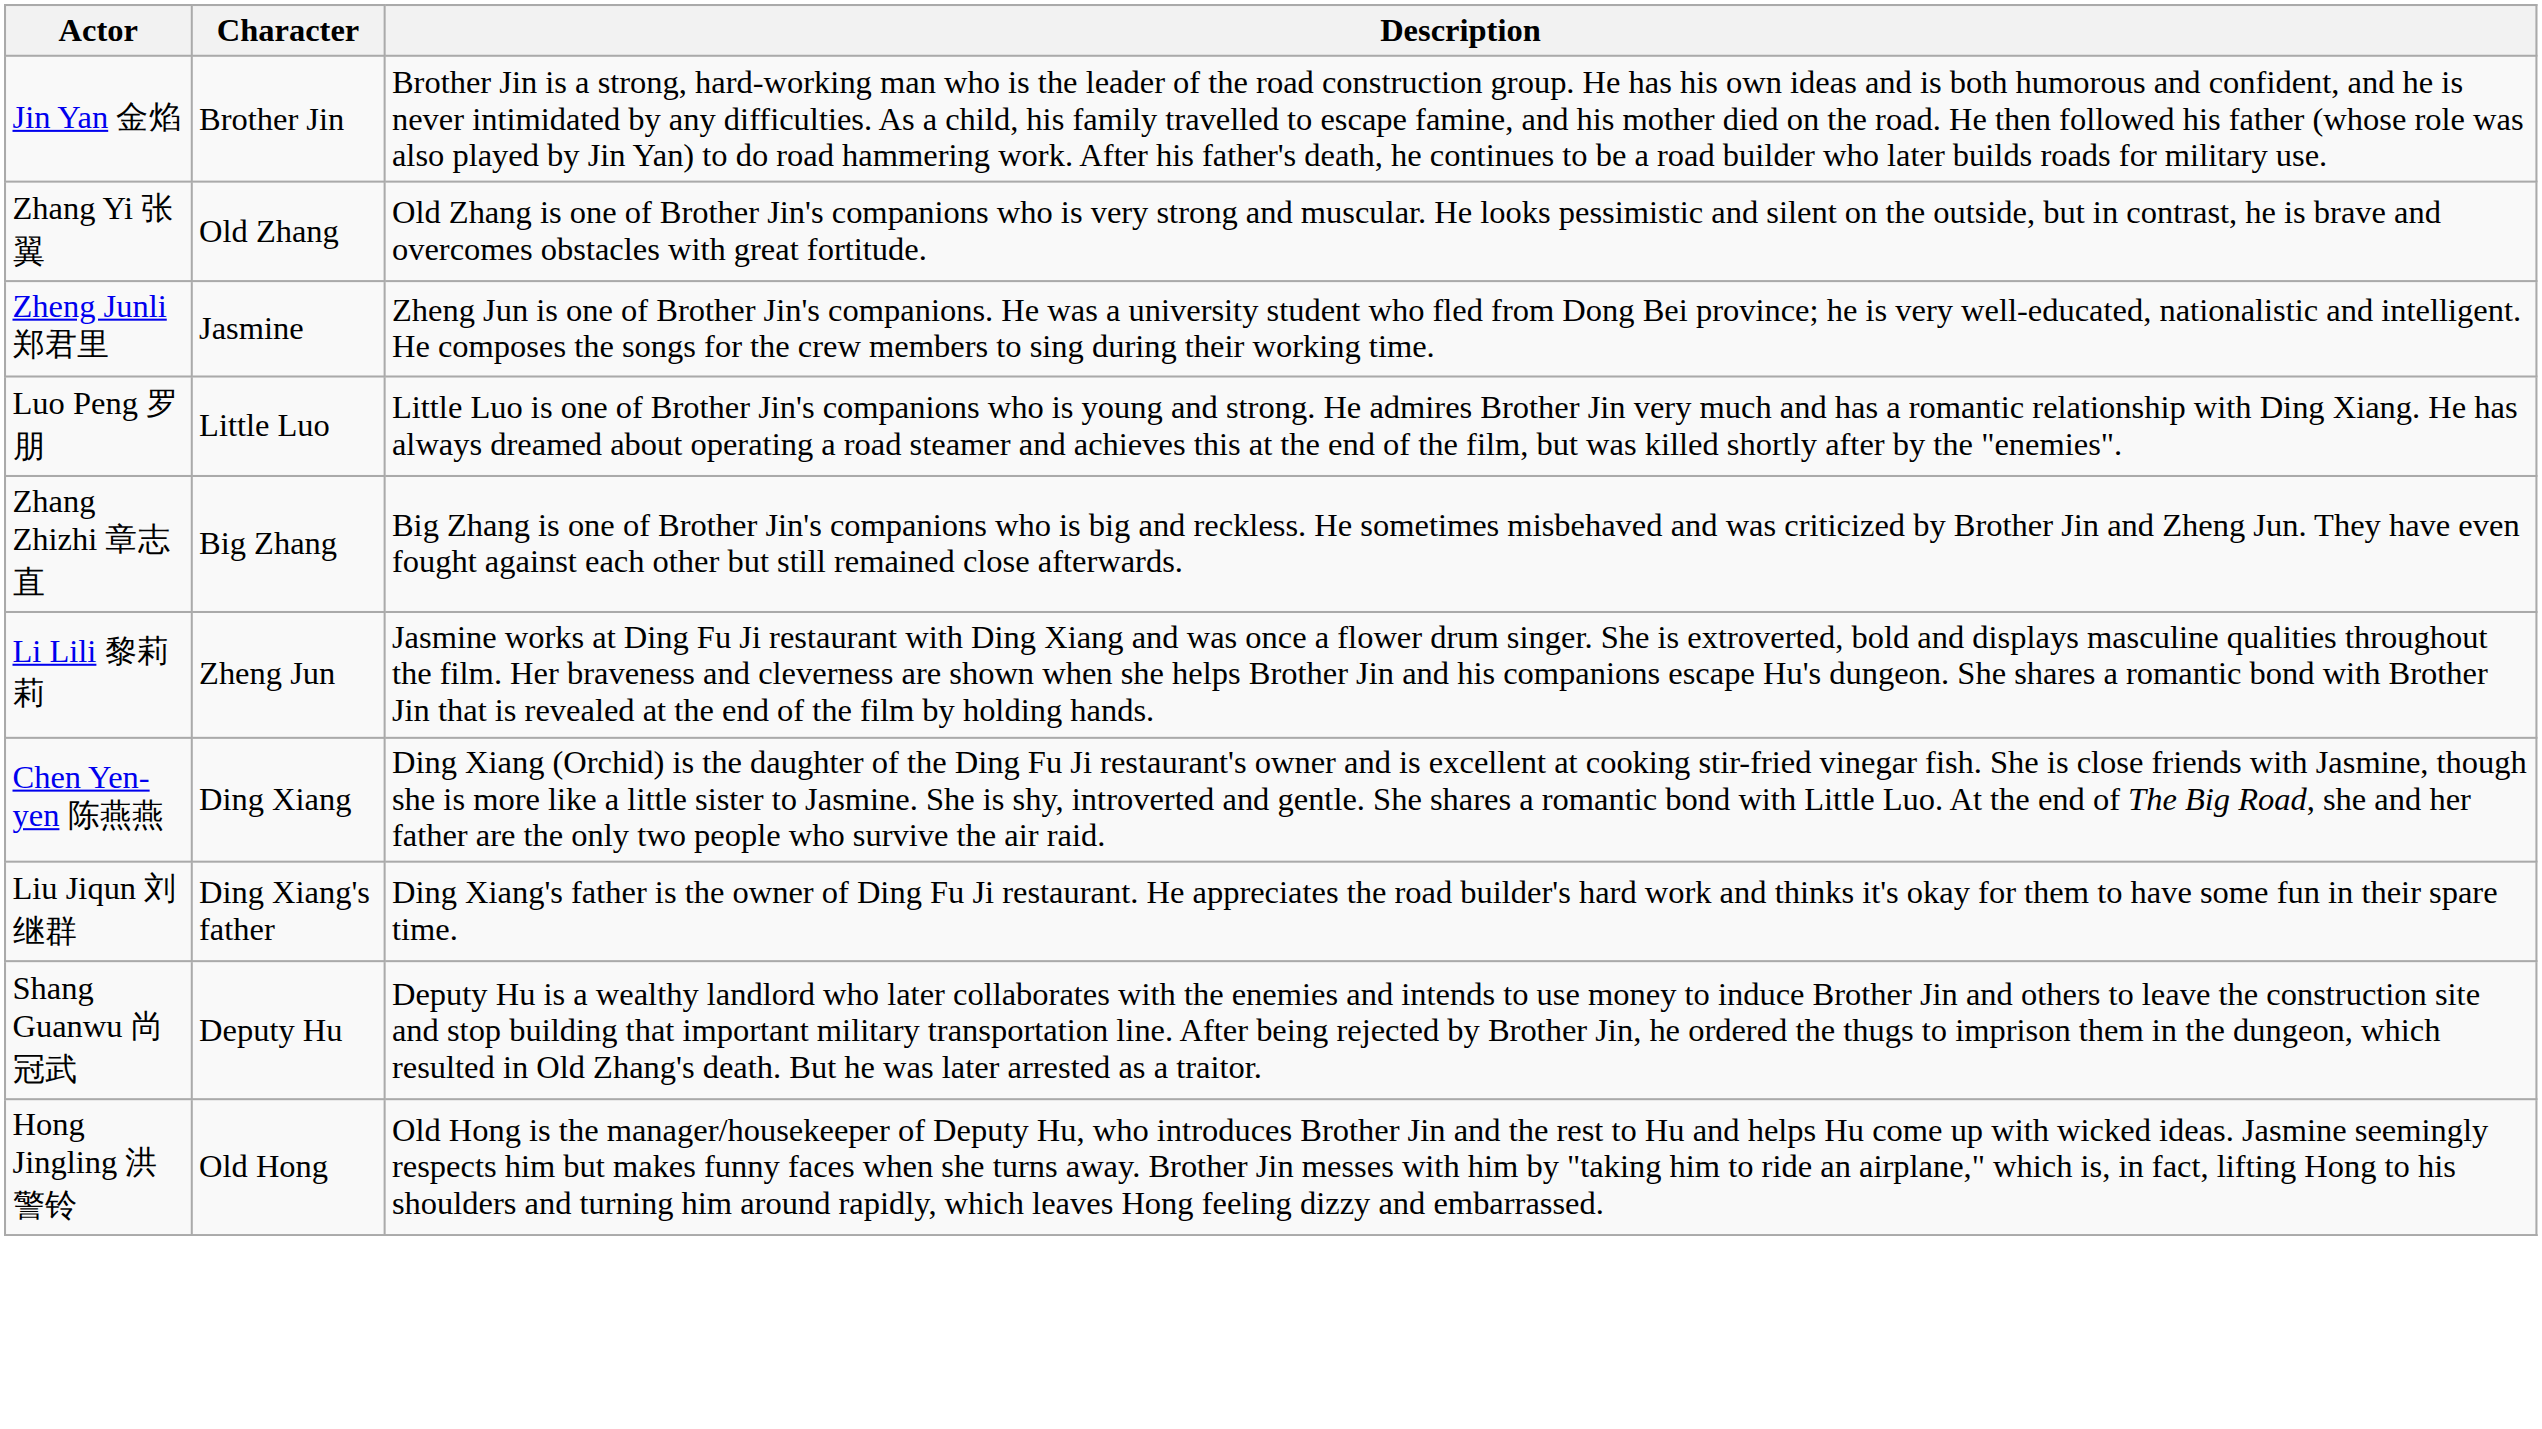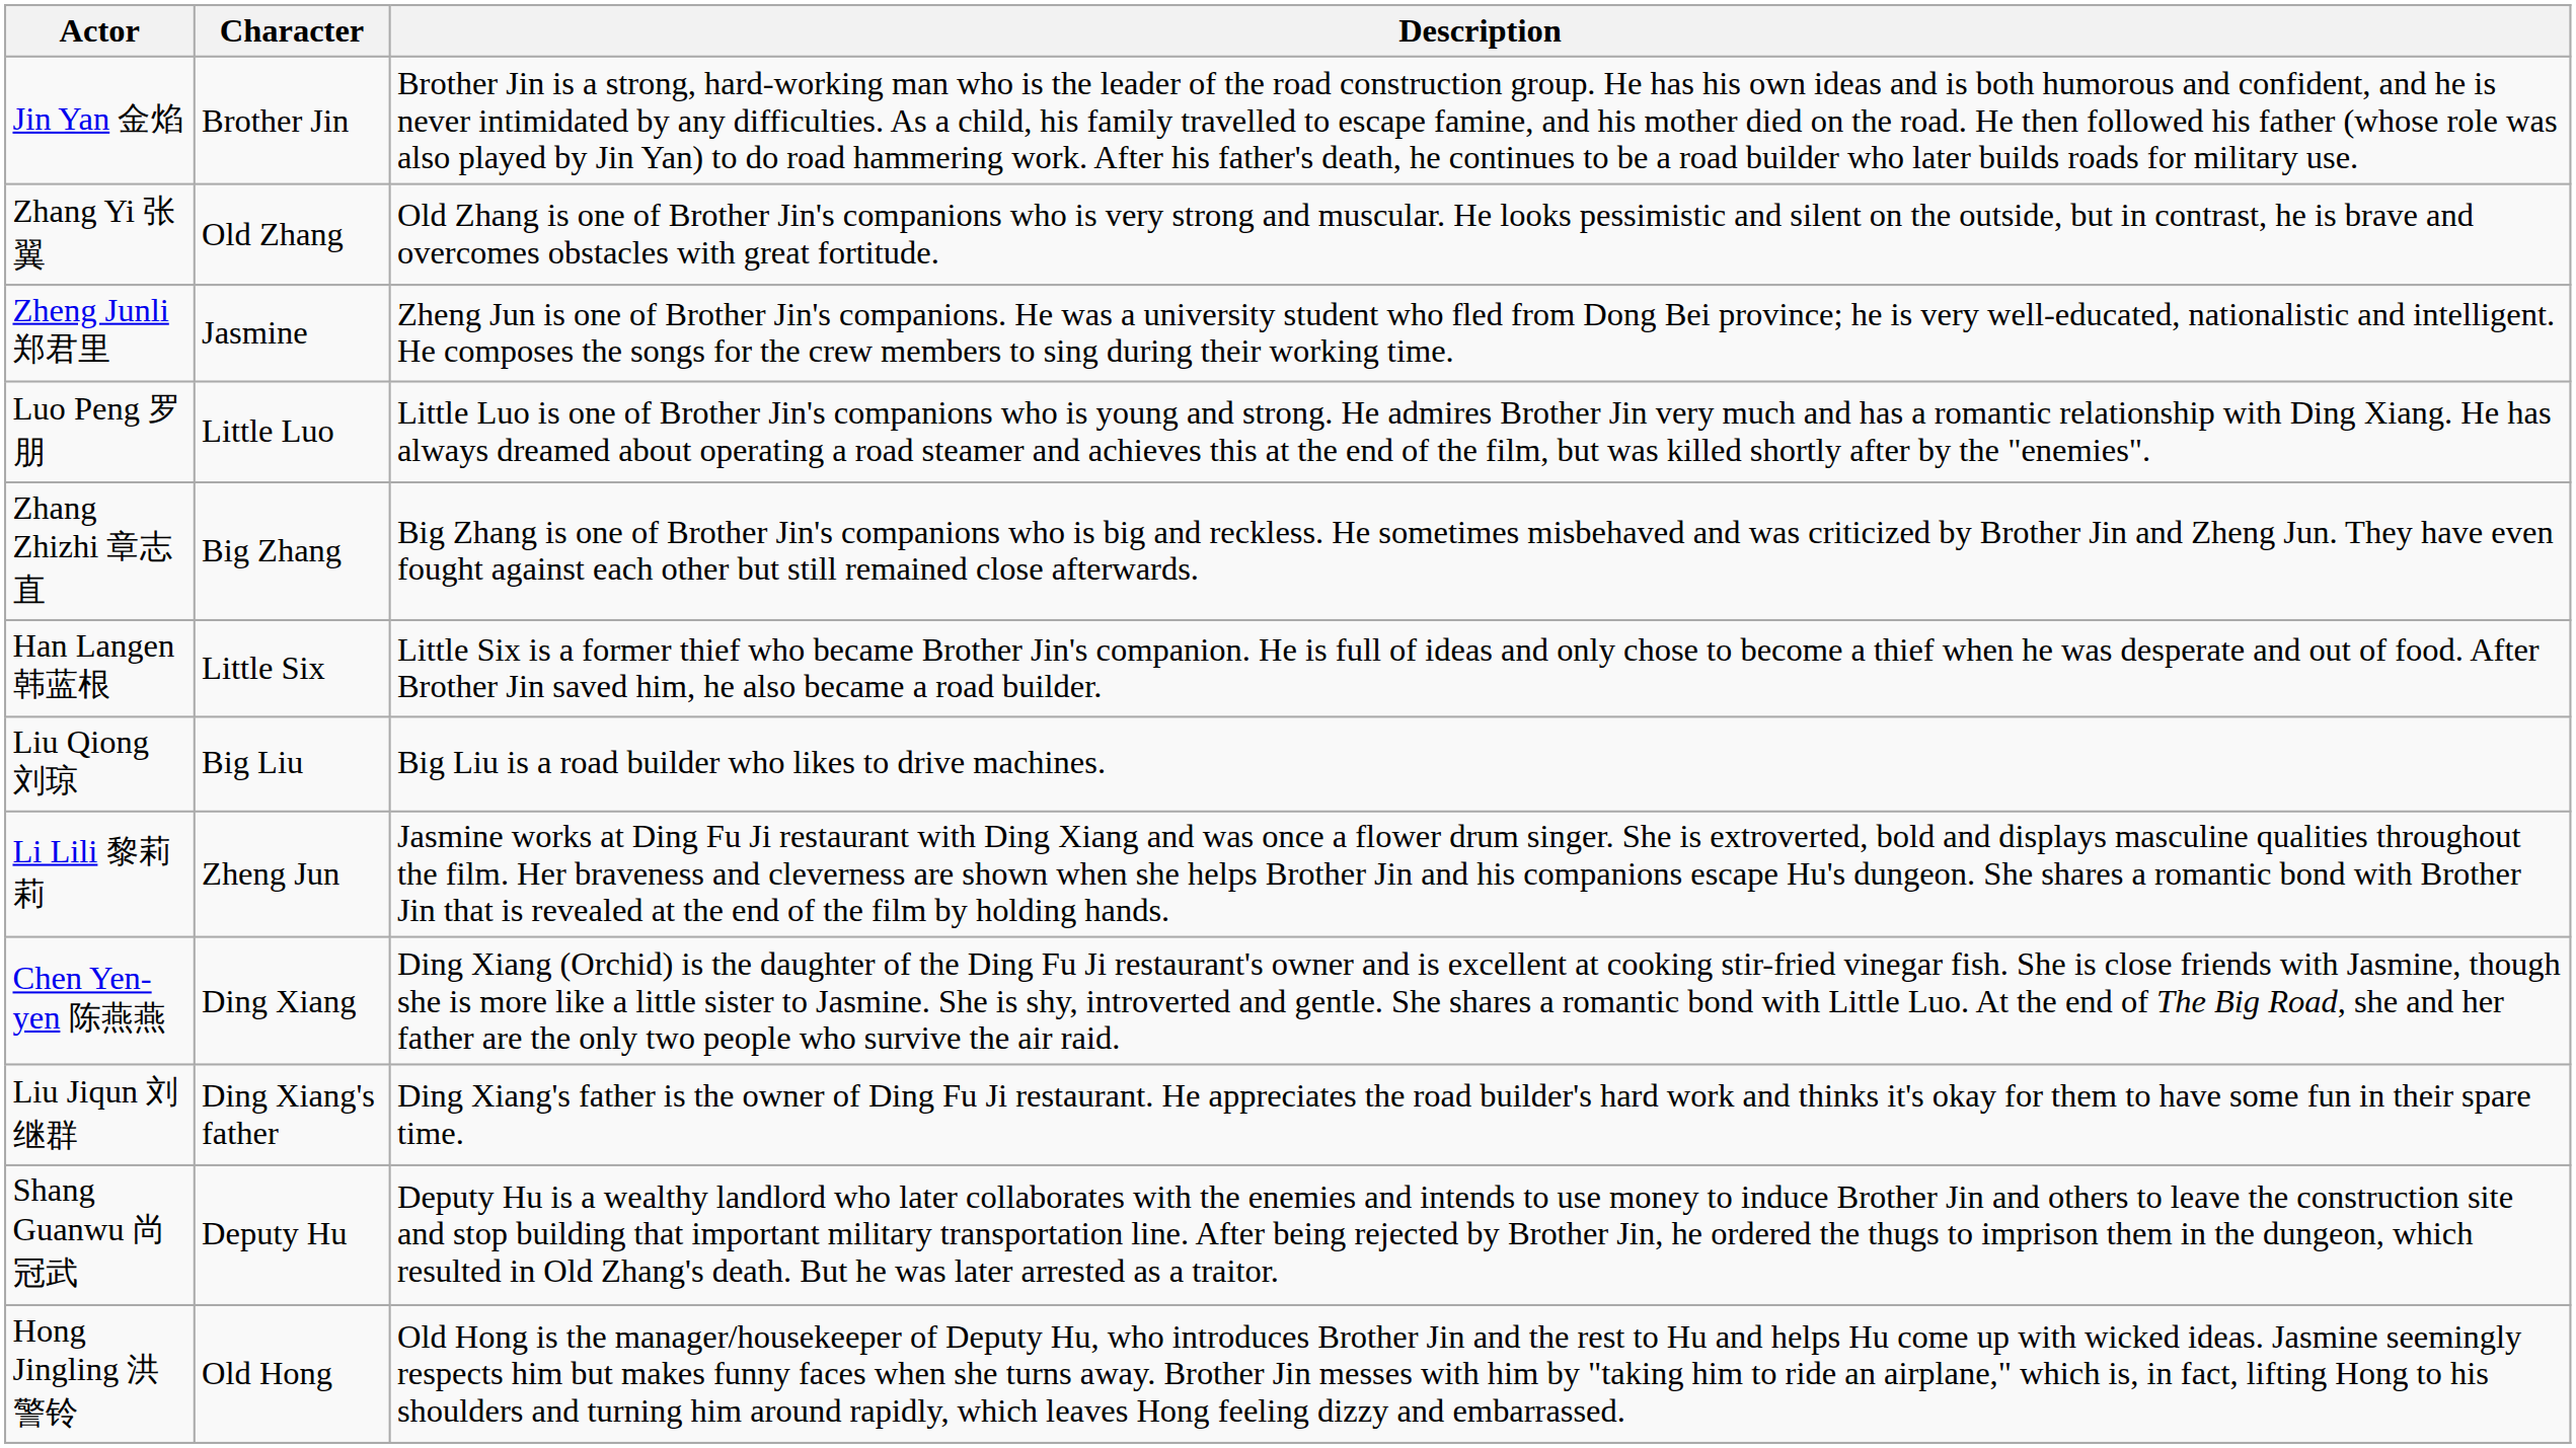+ row: Han Langen 韩蓝根 | Little Six | Little Six is a former thief who became Brother Jin's companion. He is full of ideas and only chose to become a thief when he was desperate and out of food. After Brother Jin saved him, he also became a road builder.
+ row: Liu Qiong 刘琼 | Big Liu | Big Liu is a road builder who likes to drive machines.
